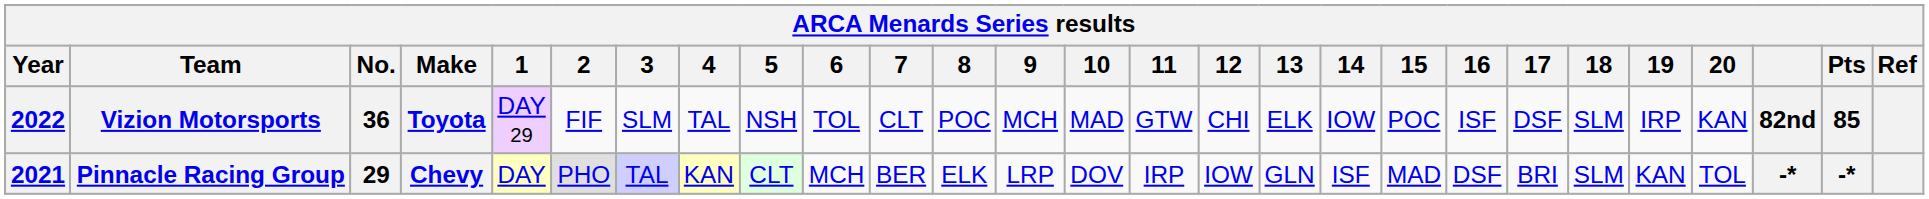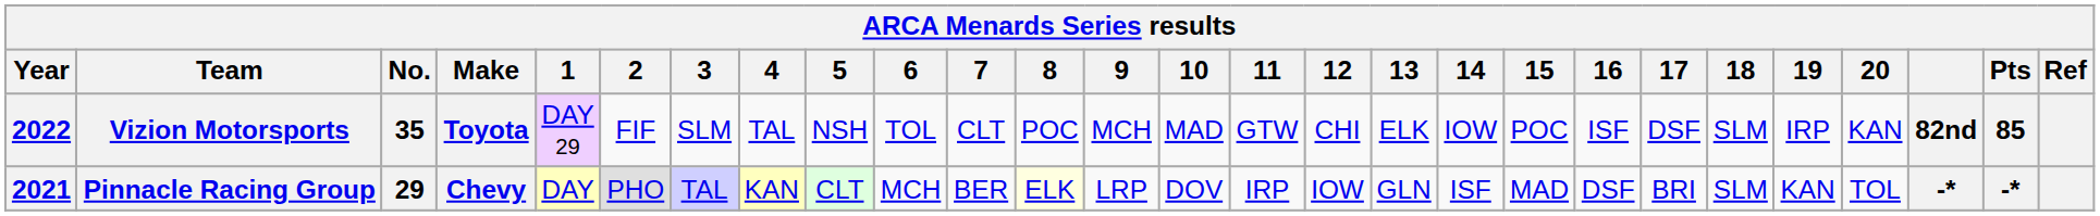Vizion Motorsports | No.: 36 -> 35
Pinnacle Racing Group | 8: no background -> lightyellow background
